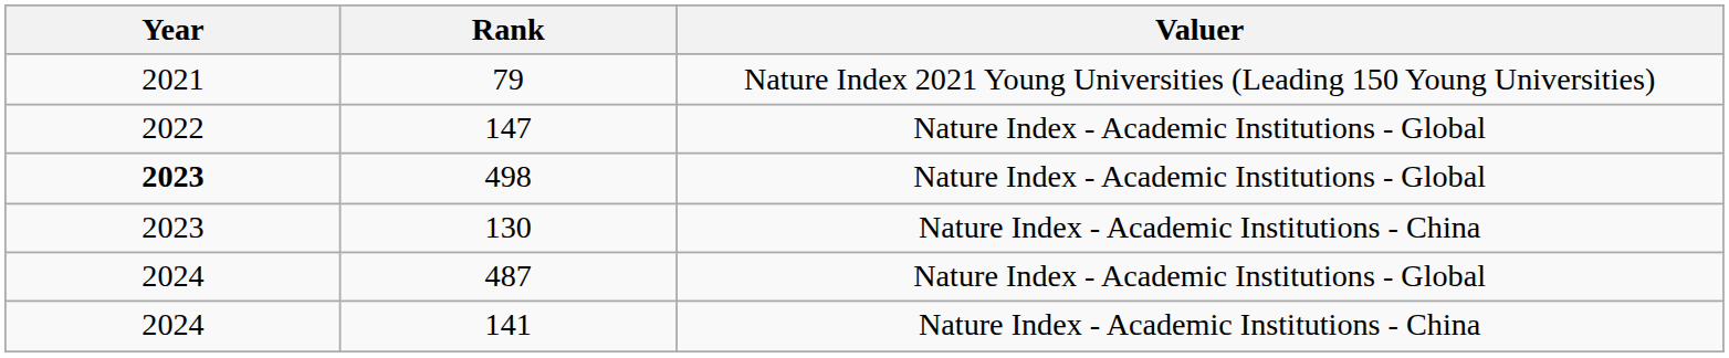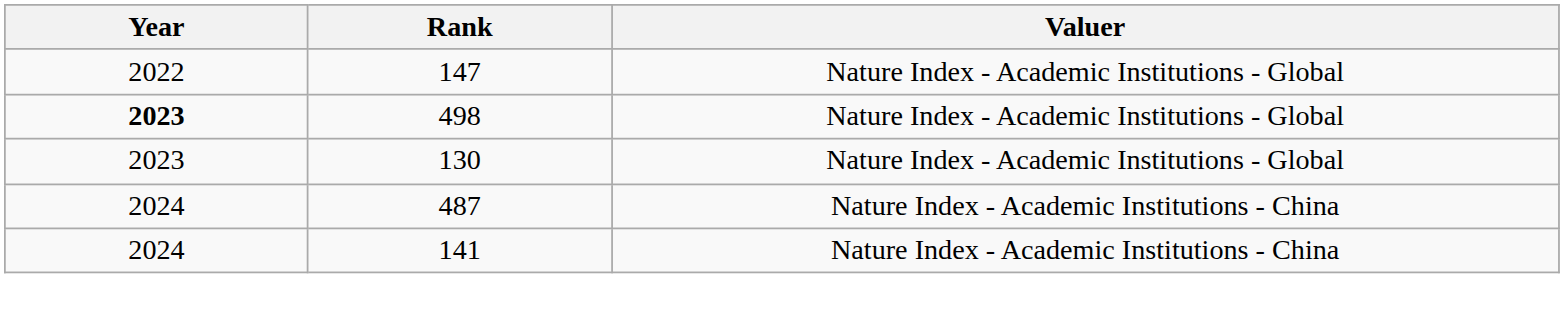- row: 2021 | 79 | Nature Index 2021 Young Universities (Leading 150 Young Universities)
130 | Valuer: Nature Index - Academic Institutions - China -> Nature Index - Academic Institutions - Global
487 | Valuer: Nature Index - Academic Institutions - Global -> Nature Index - Academic Institutions - China
